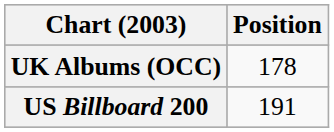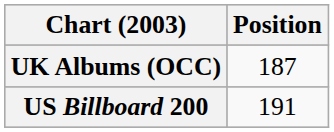UK Albums (OCC) | Position: 178 -> 187
